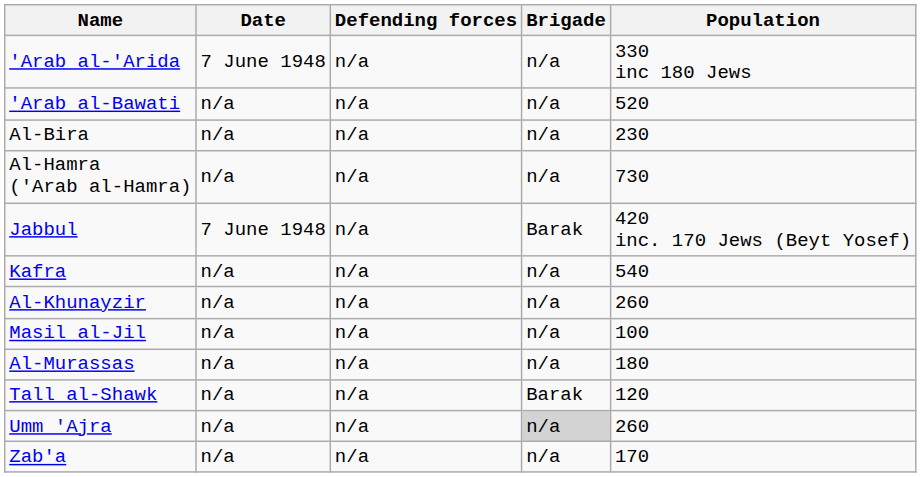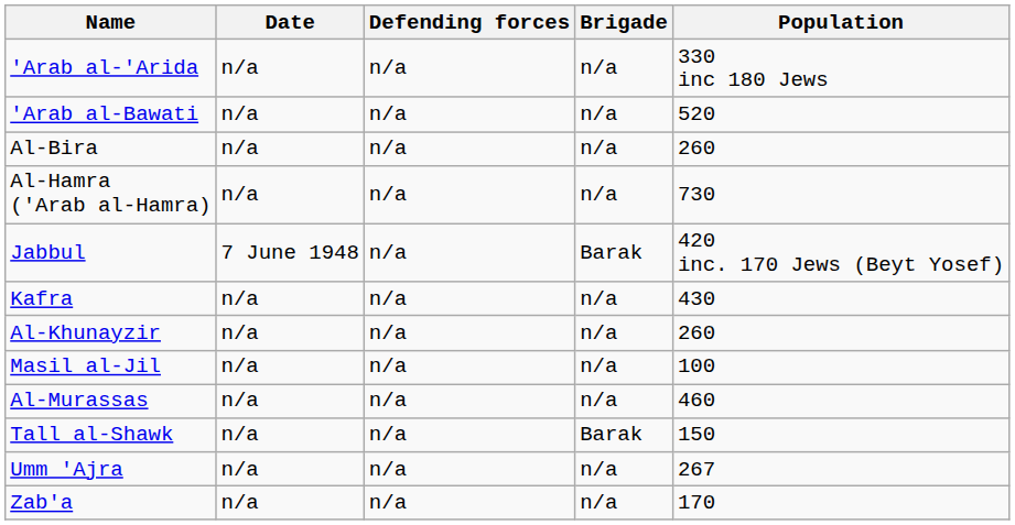'Arab al-'Arida | Date: 7 June 1948 -> n/a
Al-Bira | Population: 230 -> 260
Kafra | Population: 540 -> 430
Al-Murassas | Population: 180 -> 460
Tall al-Shawk | Population: 120 -> 150
Umm 'Ajra | Brigade: lightgrey background -> no background
Umm 'Ajra | Population: 260 -> 267
